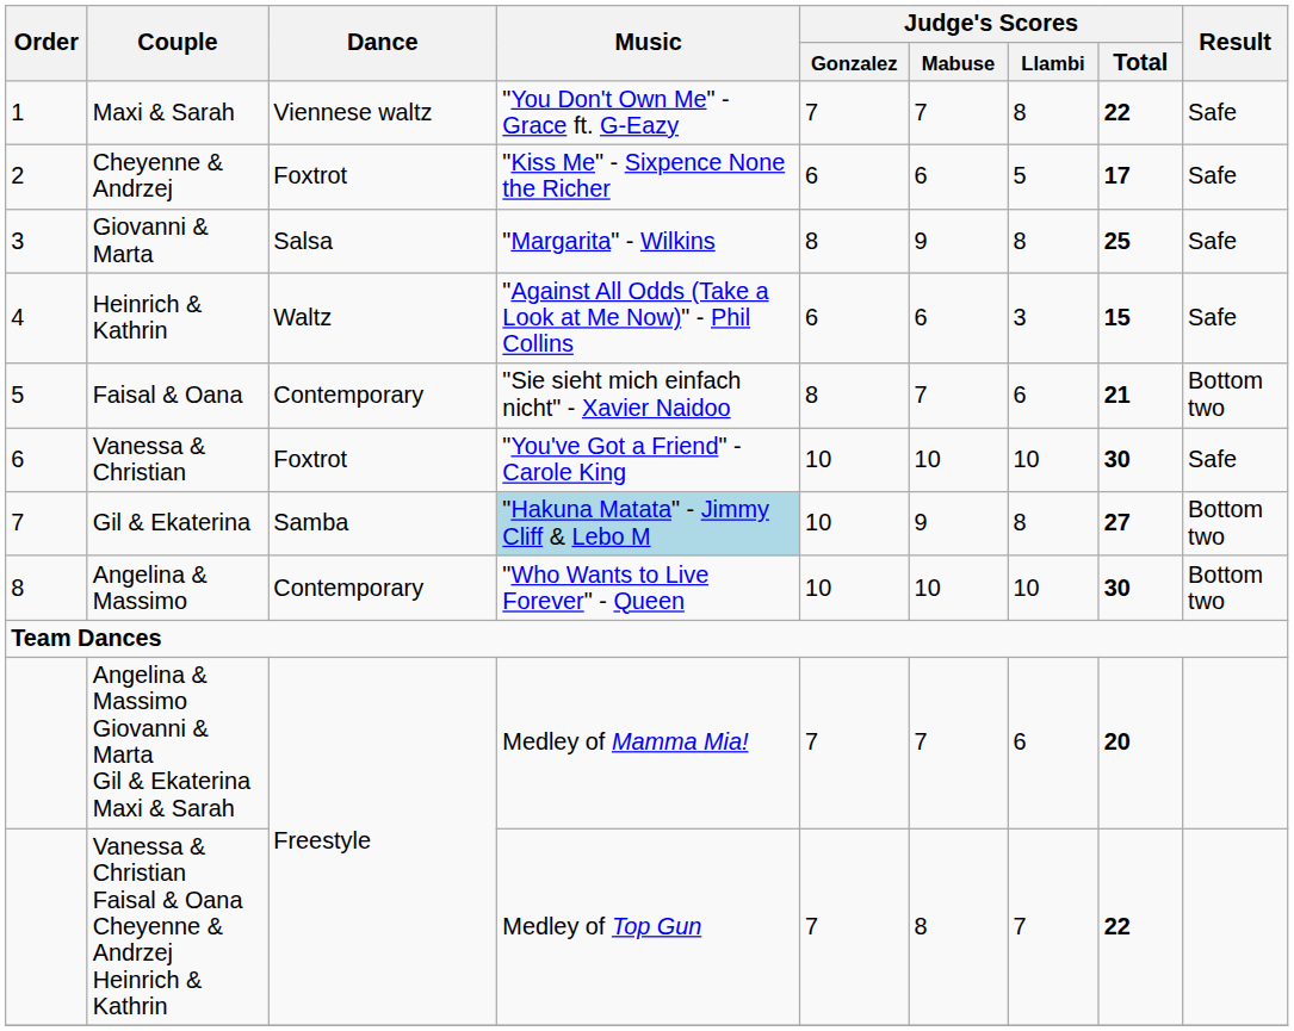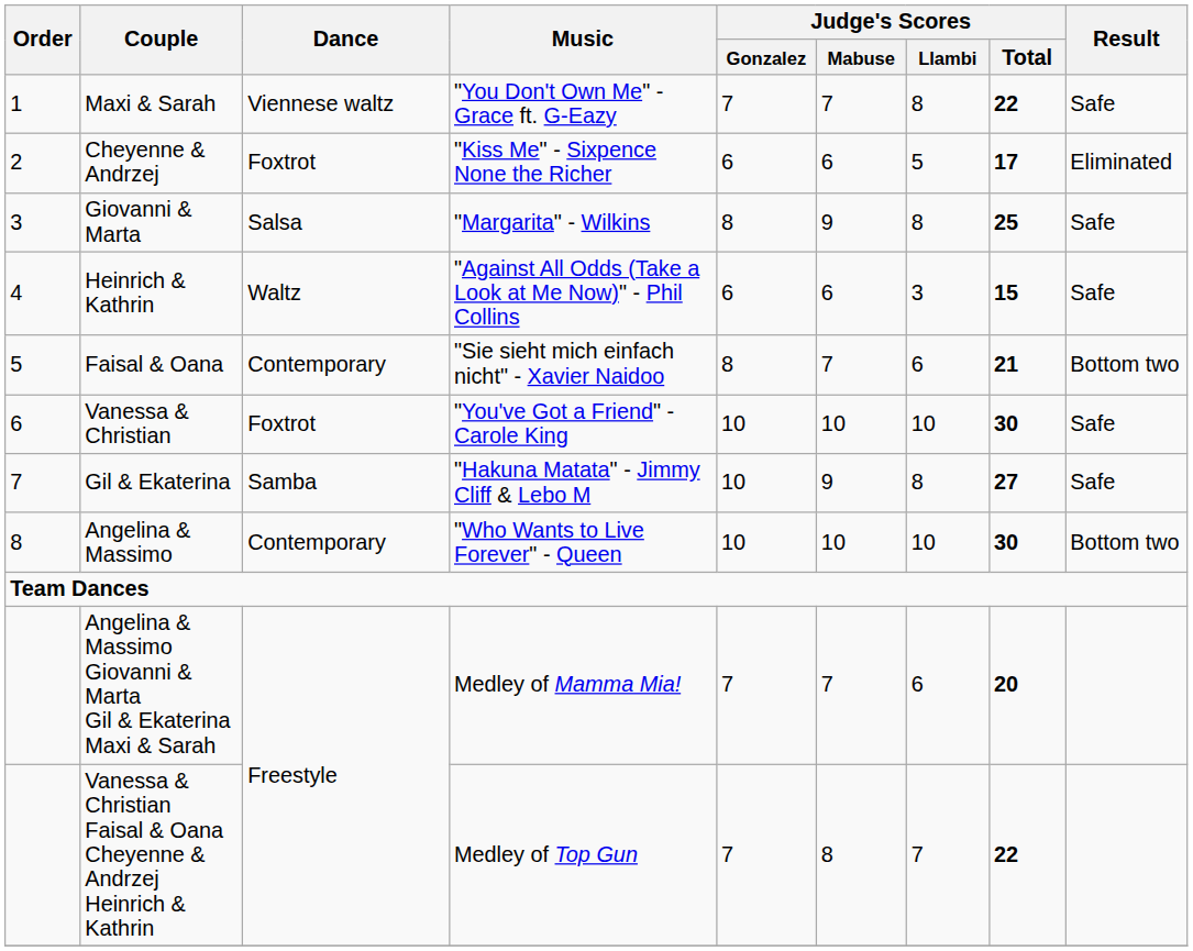Cheyenne & Andrzej | Result: Safe -> Eliminated
Gil & Ekaterina | Music: lightblue background -> no background
Gil & Ekaterina | Result: Bottom two -> Safe
